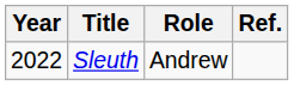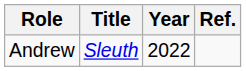columns swapped: Year <-> Role
